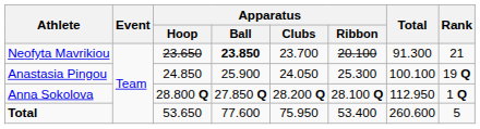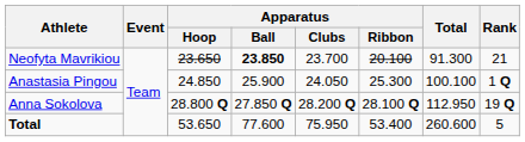Anastasia Pingou | Rank: 19 Q -> 1 Q
Anna Sokolova | Rank: 1 Q -> 19 Q
